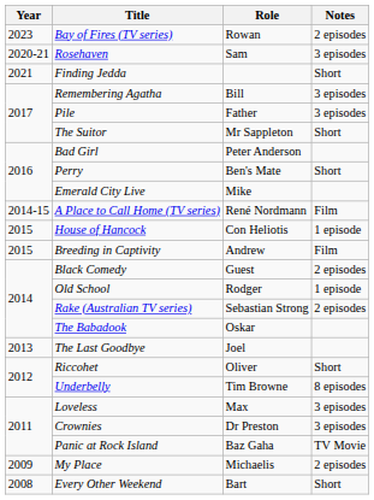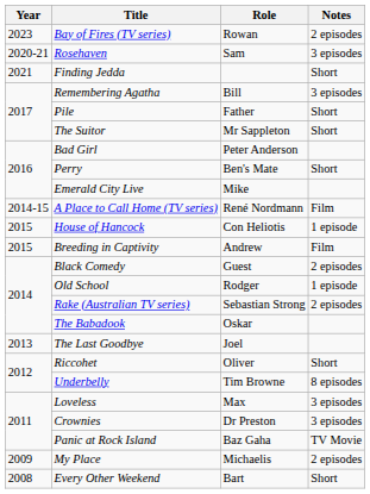Pile | Notes: 3 episodes -> Short
